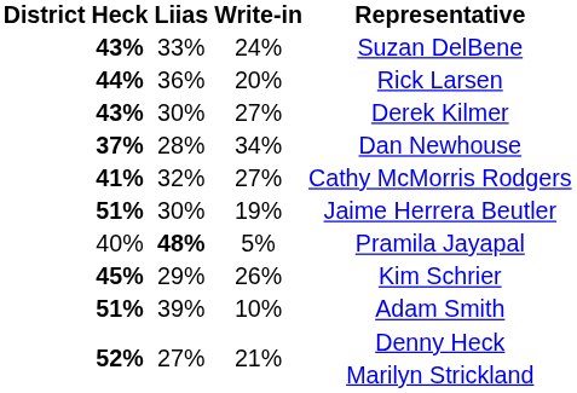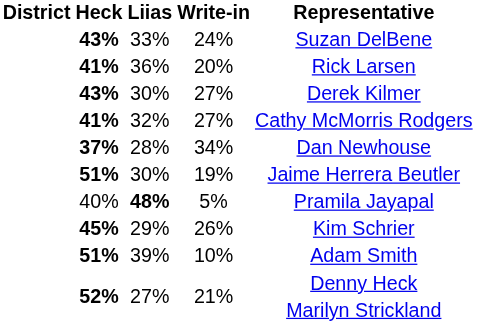36% | Heck: 44% -> 41%
rows swapped: 28% <-> 32%
